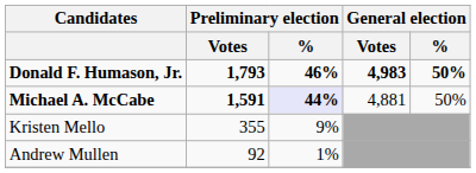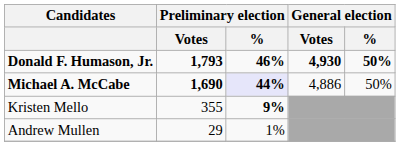Donald F. Humason, Jr. | General election / Votes: 4,983 -> 4,930
Michael A. McCabe | Preliminary election / Votes: 1,591 -> 1,690
Michael A. McCabe | General election / Votes: 4,881 -> 4,886
Kristen Mello | Preliminary election / %: normal -> bold
Andrew Mullen | Preliminary election / Votes: 92 -> 29
